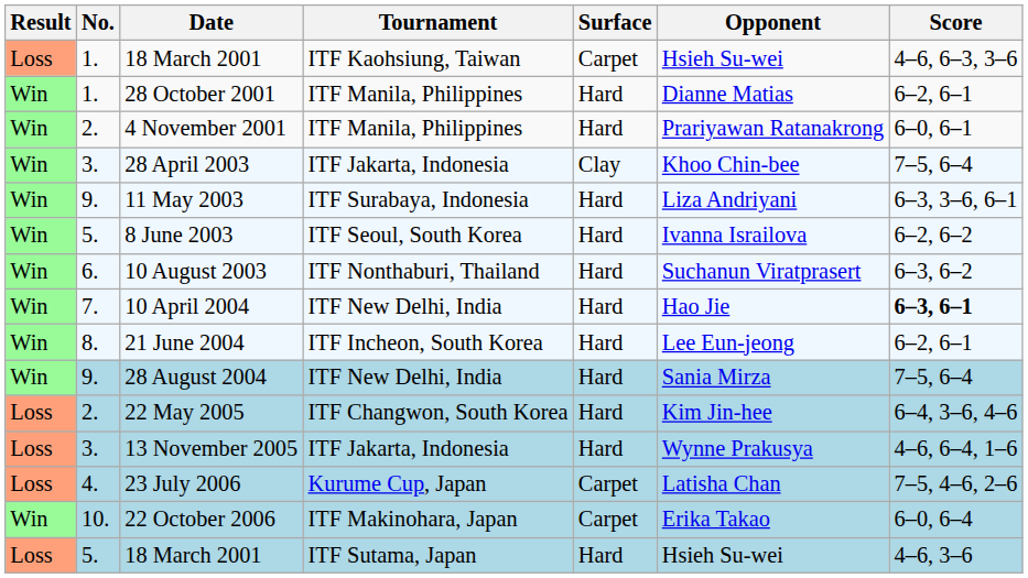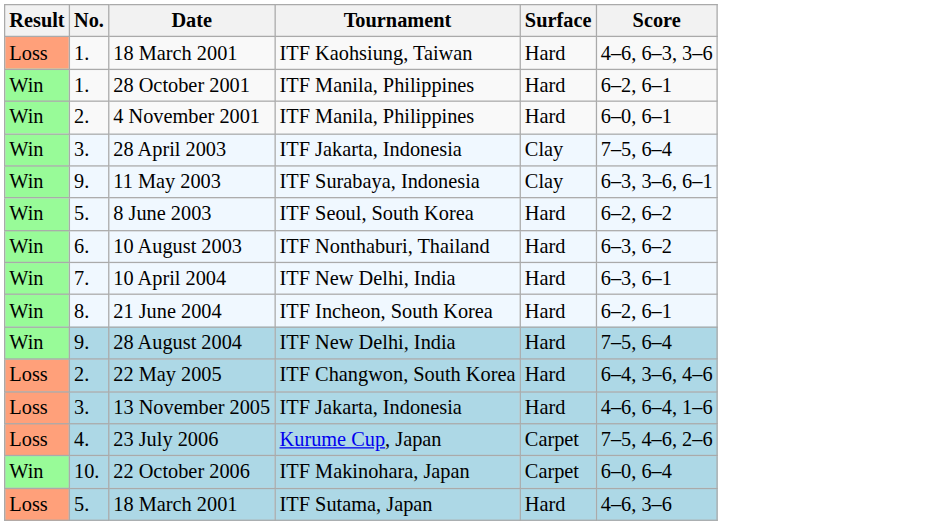- column: Opponent | Hsieh Su-wei | Dianne Matias | Prariyawan Ratanakrong | Khoo Chin-bee | Liza Andriyani | Ivanna Israilova | Suchanun Viratprasert | Hao Jie | Lee Eun-jeong | Sania Mirza | Kim Jin-hee | Wynne Prakusya | Latisha Chan | Erika Takao | Hsieh Su-wei
18 March 2001 / ITF Kaohsiung, Taiwan | Surface: Carpet -> Hard
11 May 2003 | Surface: Hard -> Clay
10 April 2004 | Score: bold -> normal
